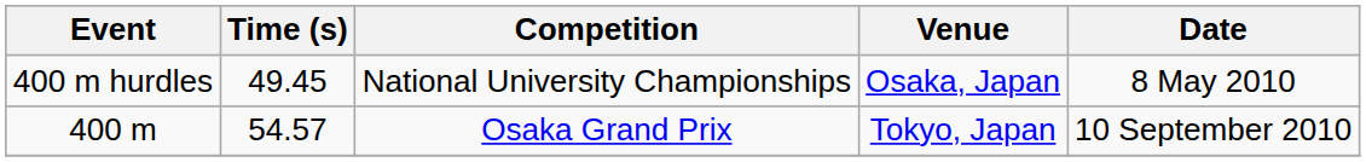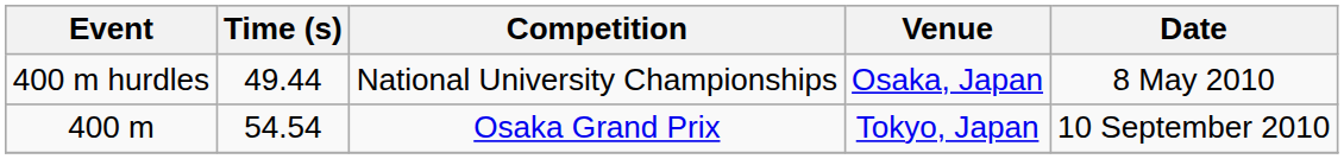400 m hurdles | Time (s): 49.45 -> 49.44
400 m | Time (s): 54.57 -> 54.54
